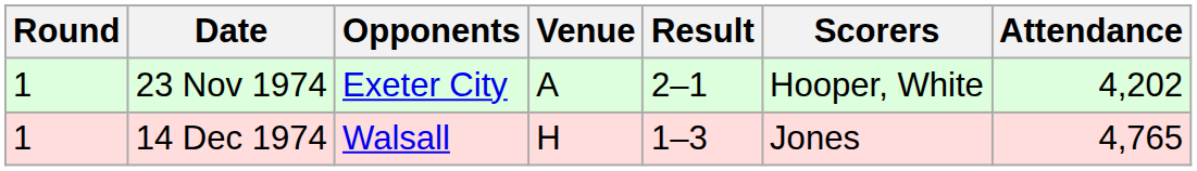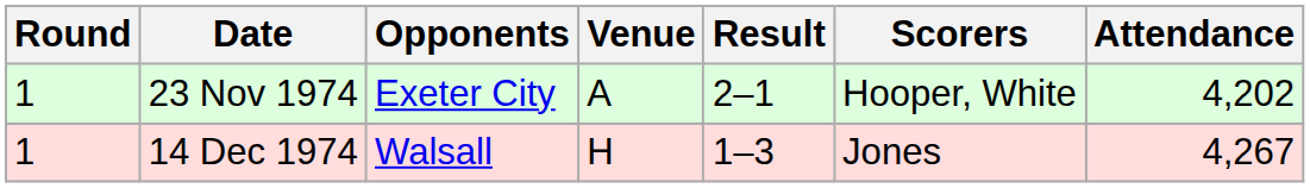14 Dec 1974 | Attendance: 4,765 -> 4,267
